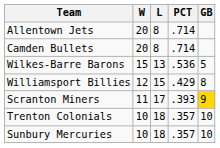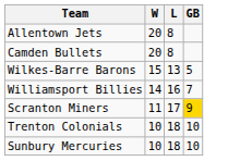- column: PCT | .714 | .714 | .536 | .429 | .393 | .357 | .357
Williamsport Billies | W: 12 -> 14
Williamsport Billies | L: 15 -> 16
Williamsport Billies | GB: 8 -> 7
